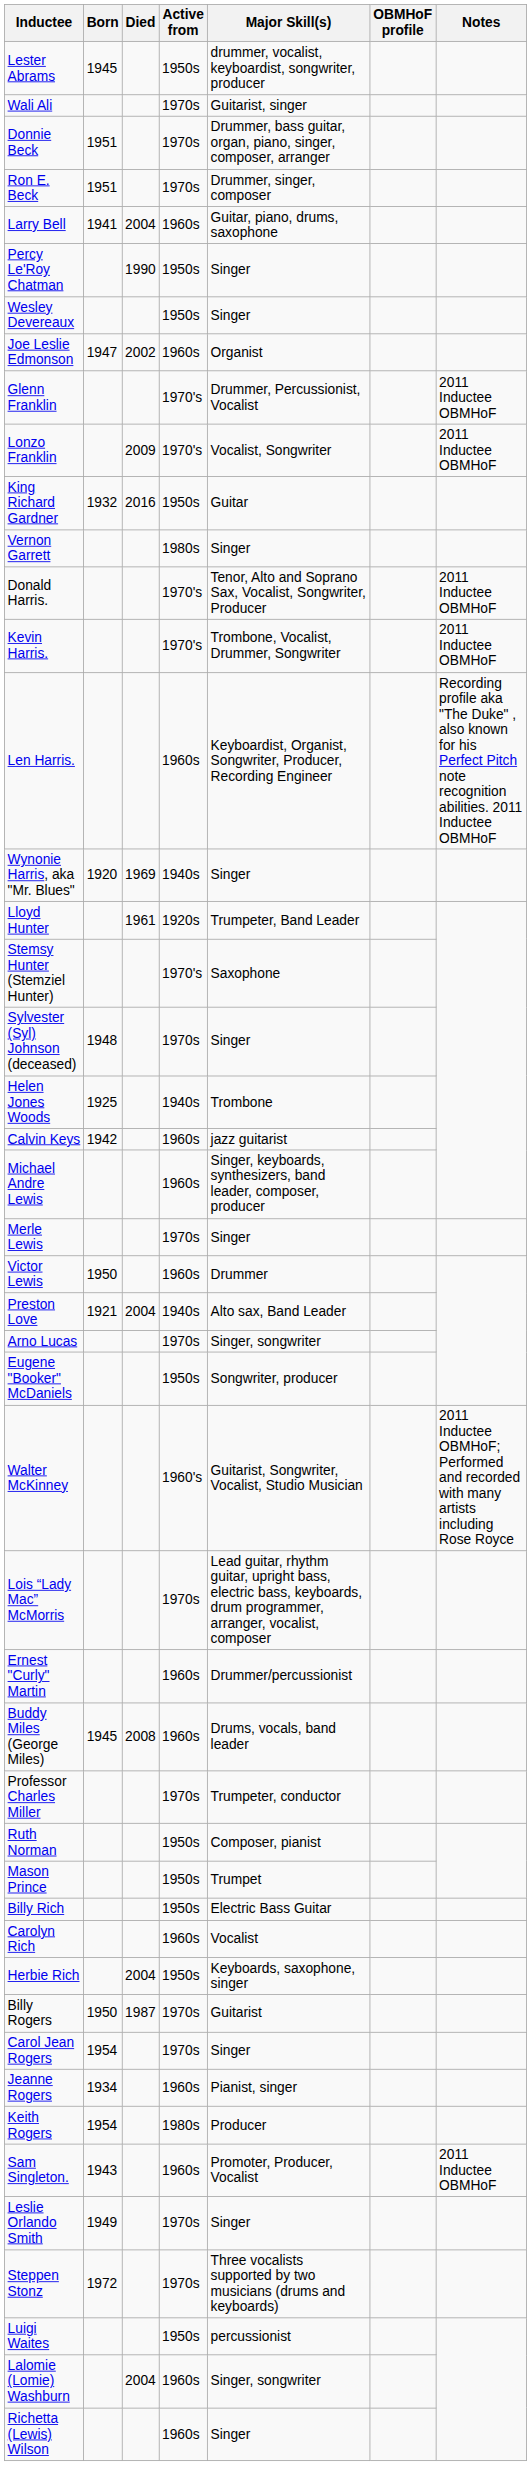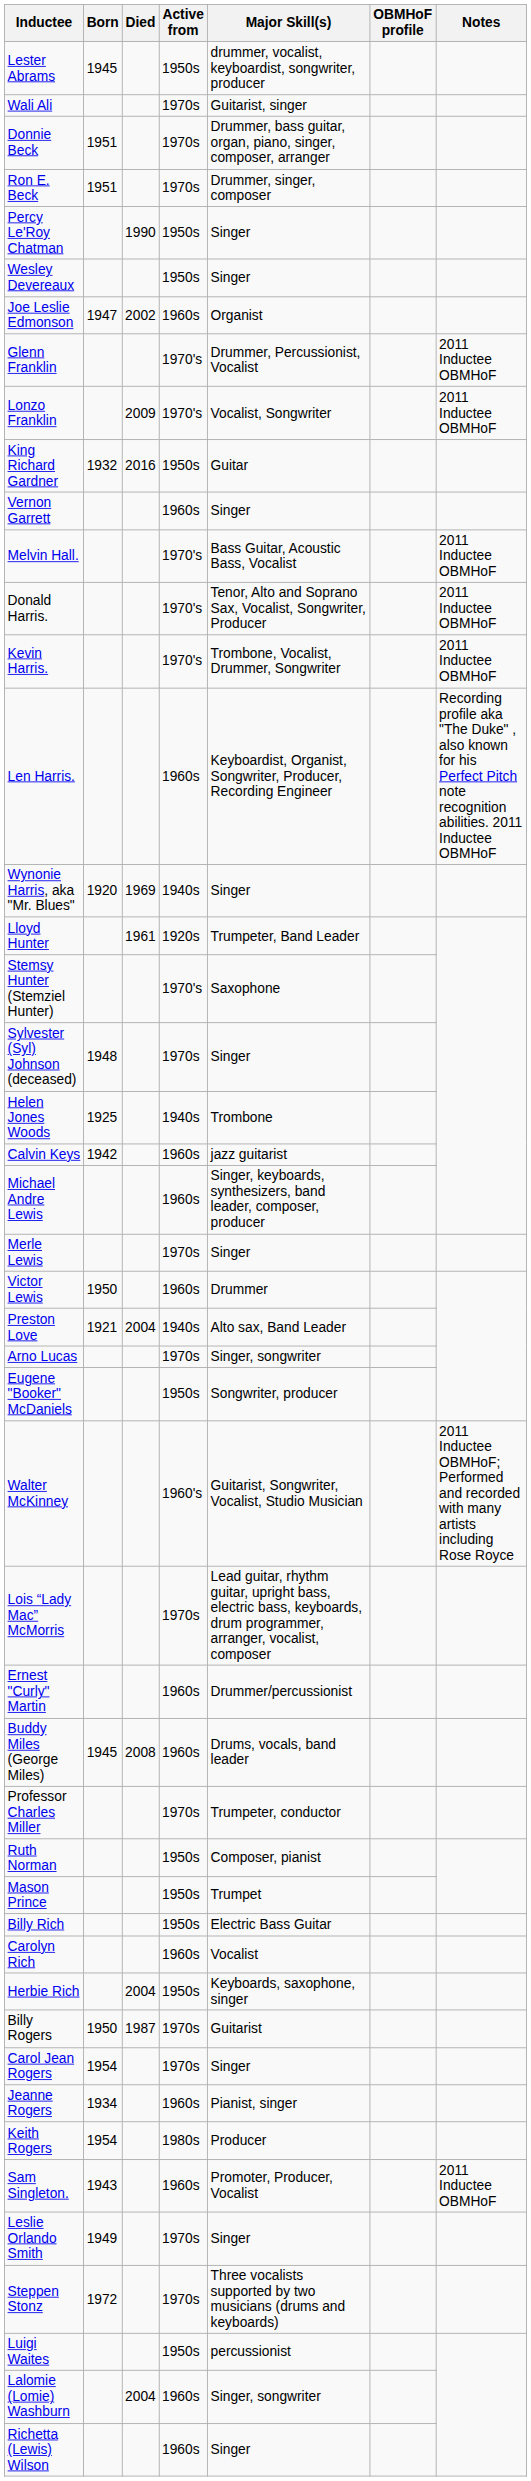- row: Larry Bell | 1941 | 2004 | 1960s | Guitar, piano, drums, saxophone
Vernon Garrett | Active from: 1980s -> 1960s
+ row: Melvin Hall. | 1970's | Bass Guitar, Acoustic Bass, Vocalist | 2011 Inductee OBMHoF
